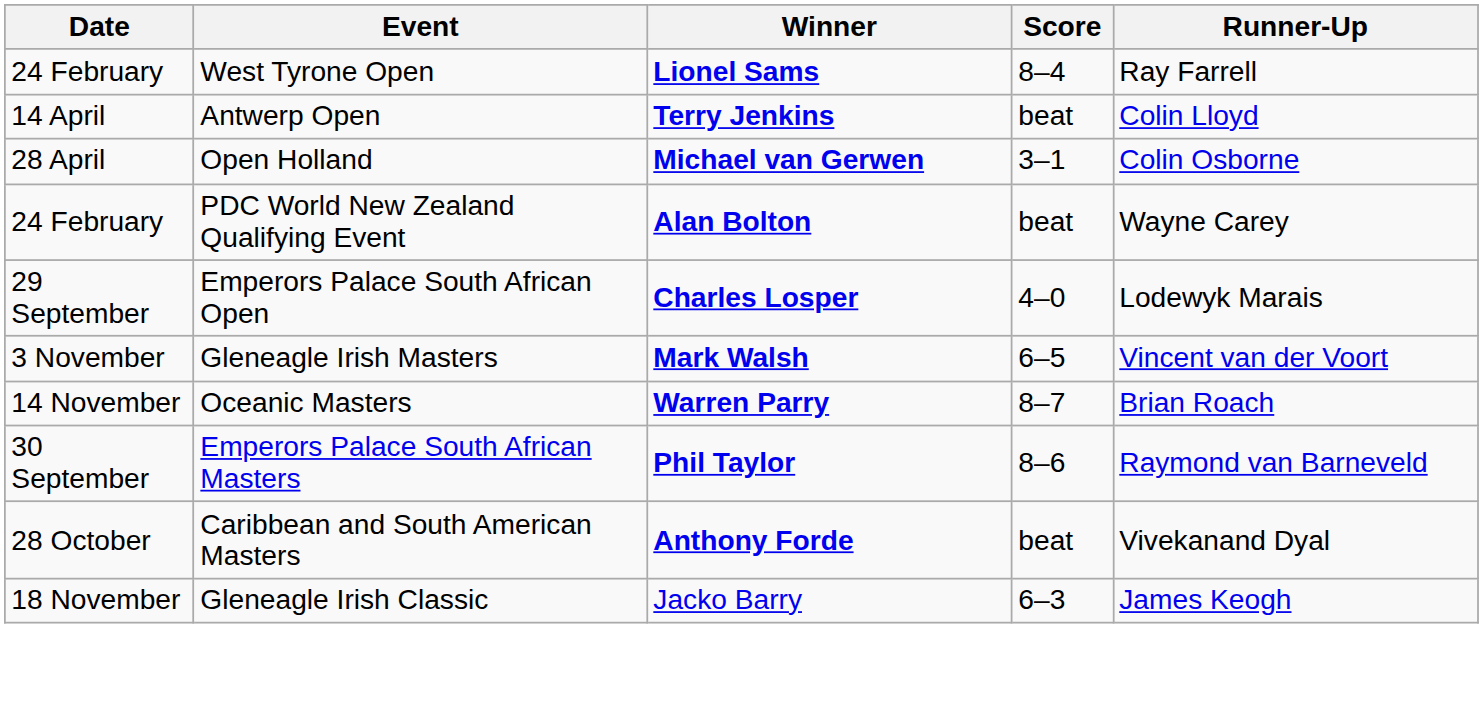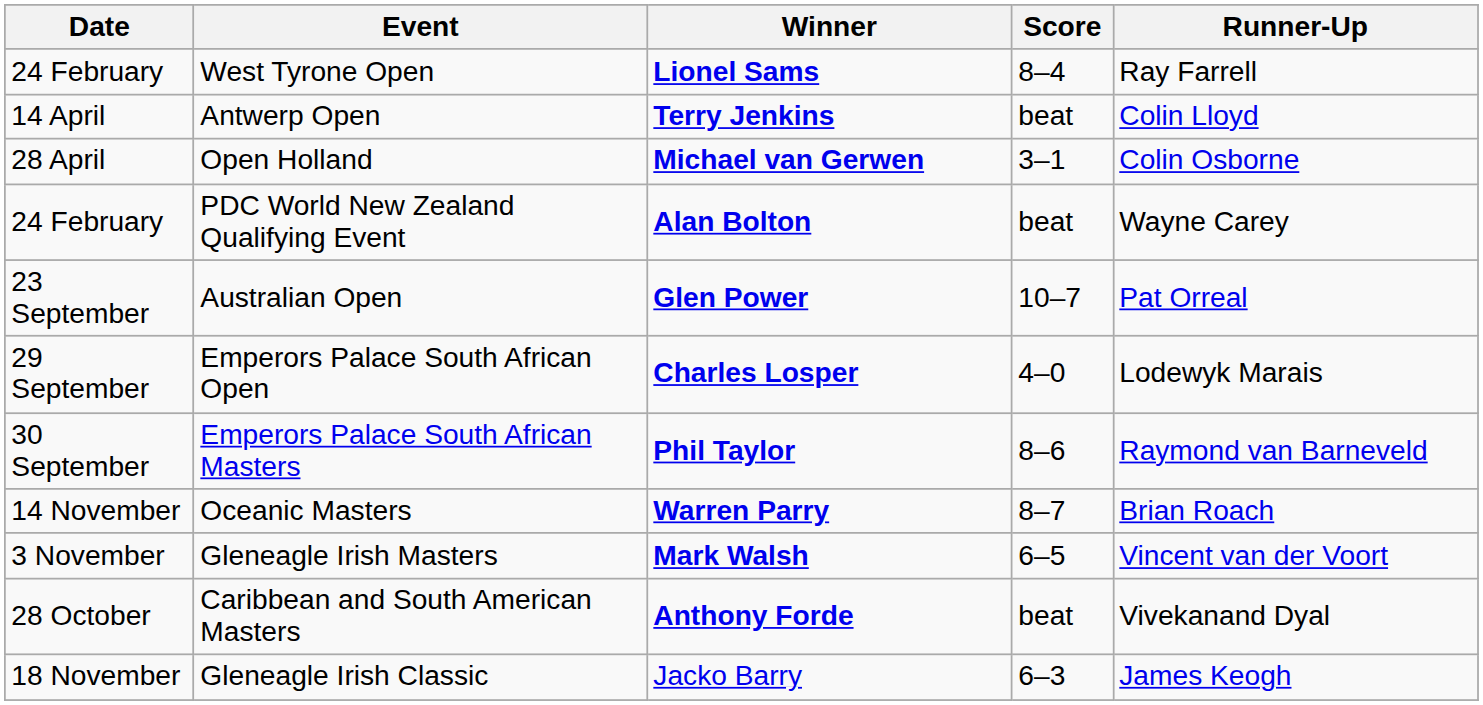+ row: 23 September | Australian Open | Glen Power | 10–7 | Pat Orreal
rows swapped: Emperors Palace South African Masters <-> Gleneagle Irish Masters
